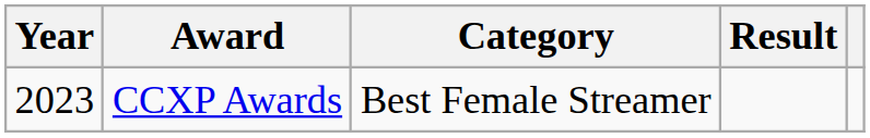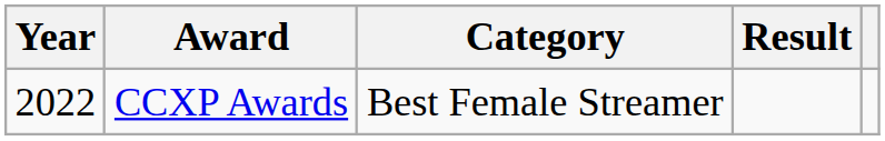CCXP Awards | Year: 2023 -> 2022
